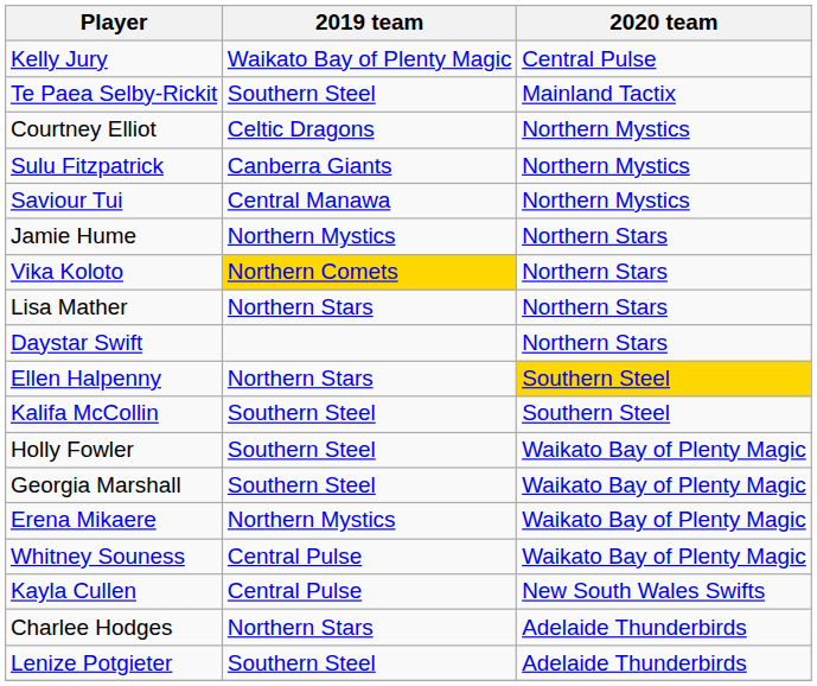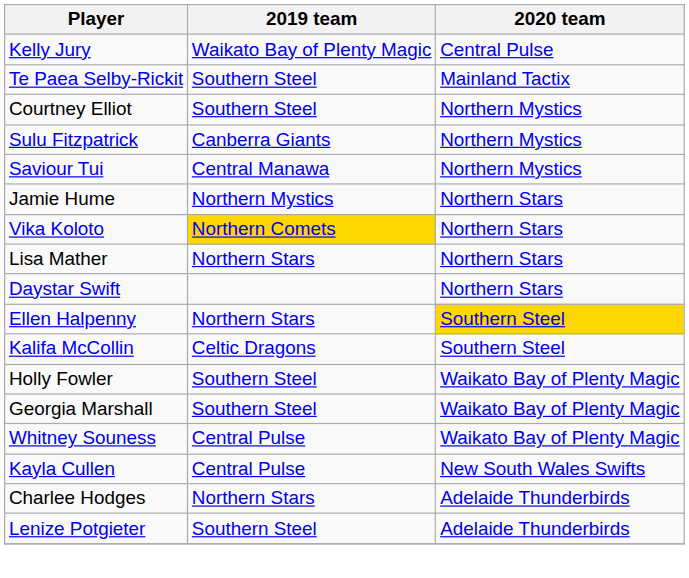Courtney Elliot | 2019 team: Celtic Dragons -> Southern Steel
Kalifa McCollin | 2019 team: Southern Steel -> Celtic Dragons
- row: Erena Mikaere | Northern Mystics | Waikato Bay of Plenty Magic
